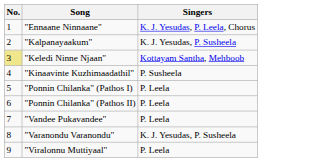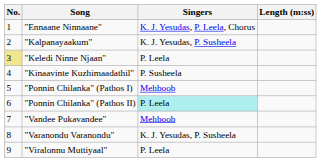+ column: Length (m:ss)
"Keledi Ninne Njaan" | Singers: Kottayam Santha, Mehboob -> P. Leela
"Ponnin Chilanka" (Pathos I) | Singers: P. Leela -> Mehboob
"Ponnin Chilanka" (Pathos II) | Singers: no background -> paleturquoise background
"Vandee Pukavandee" | Singers: P. Leela -> Mehboob
